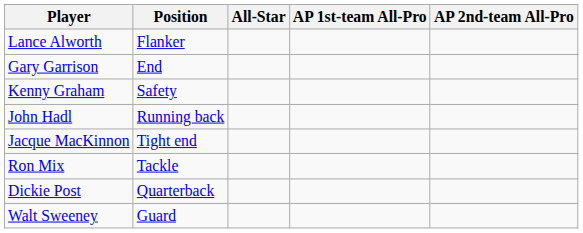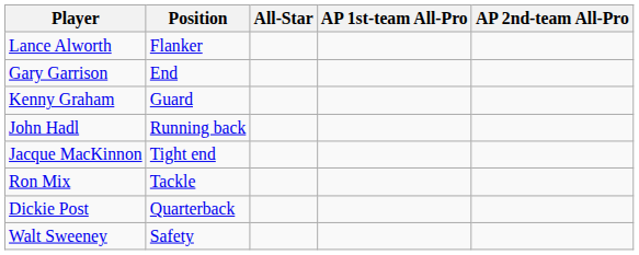Kenny Graham | Position: Safety -> Guard
Walt Sweeney | Position: Guard -> Safety
